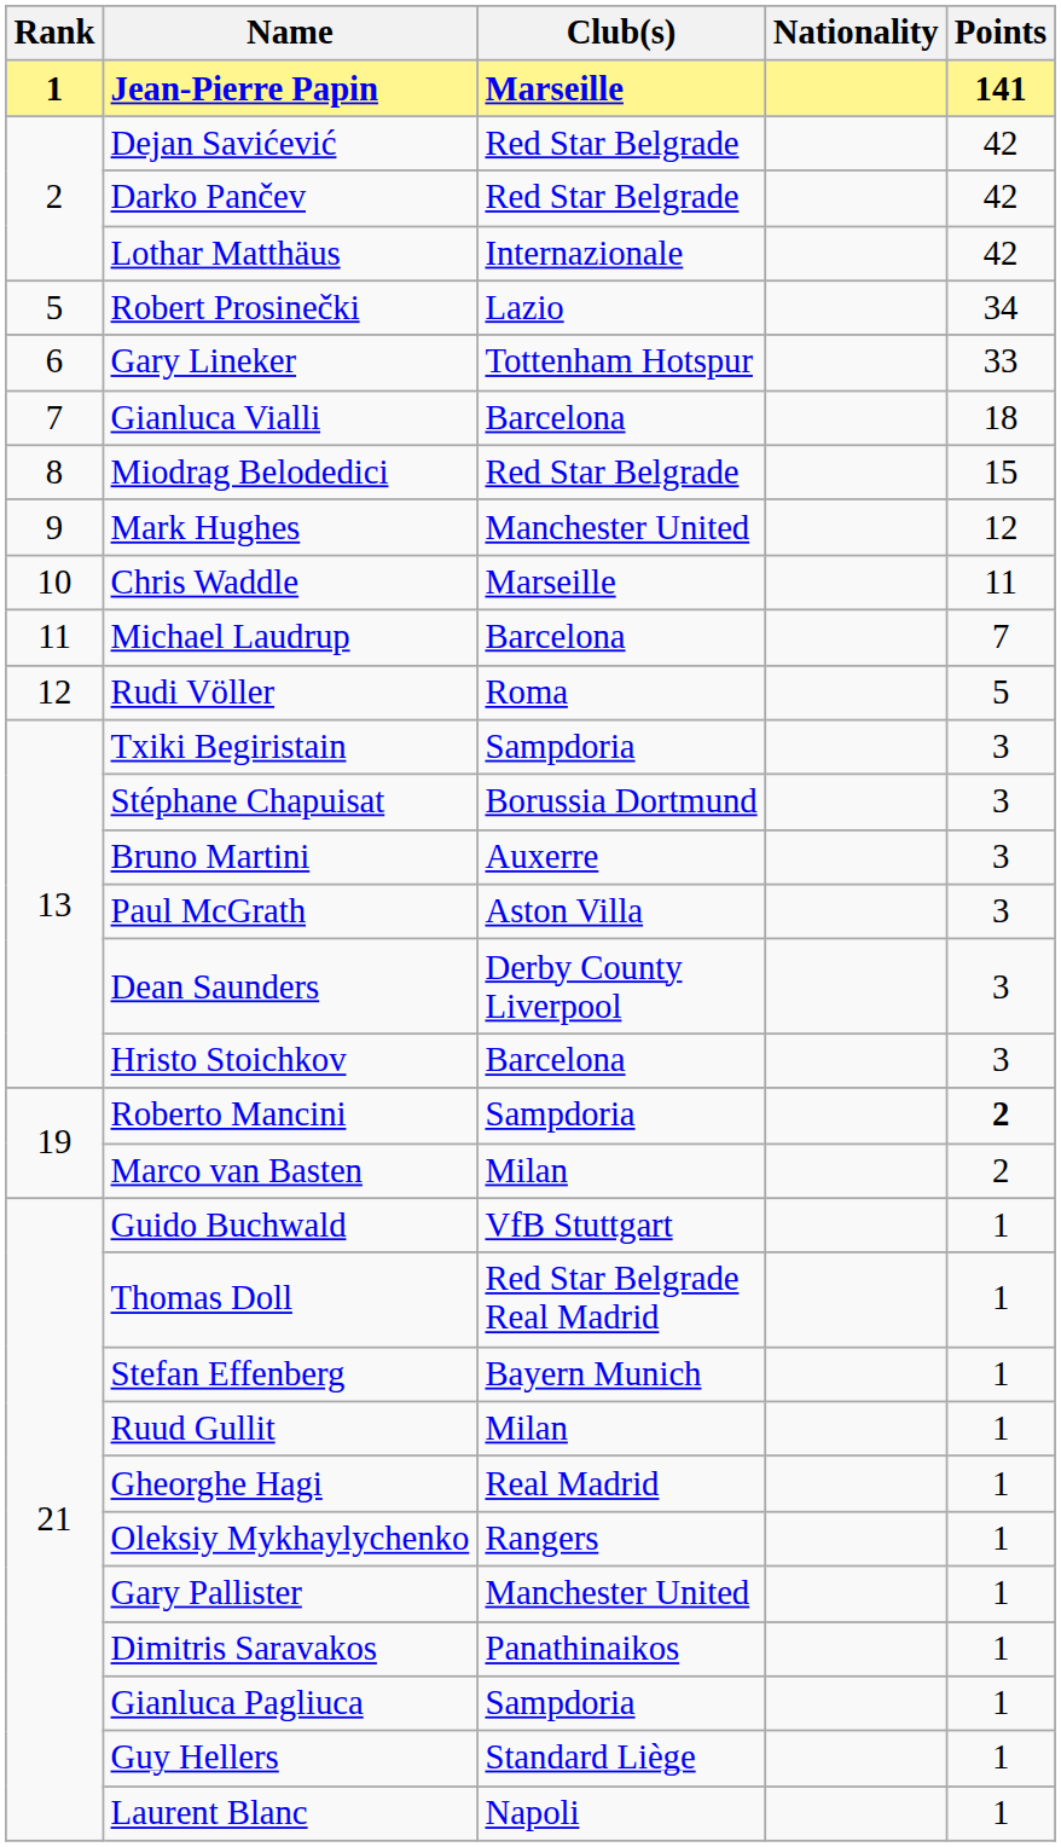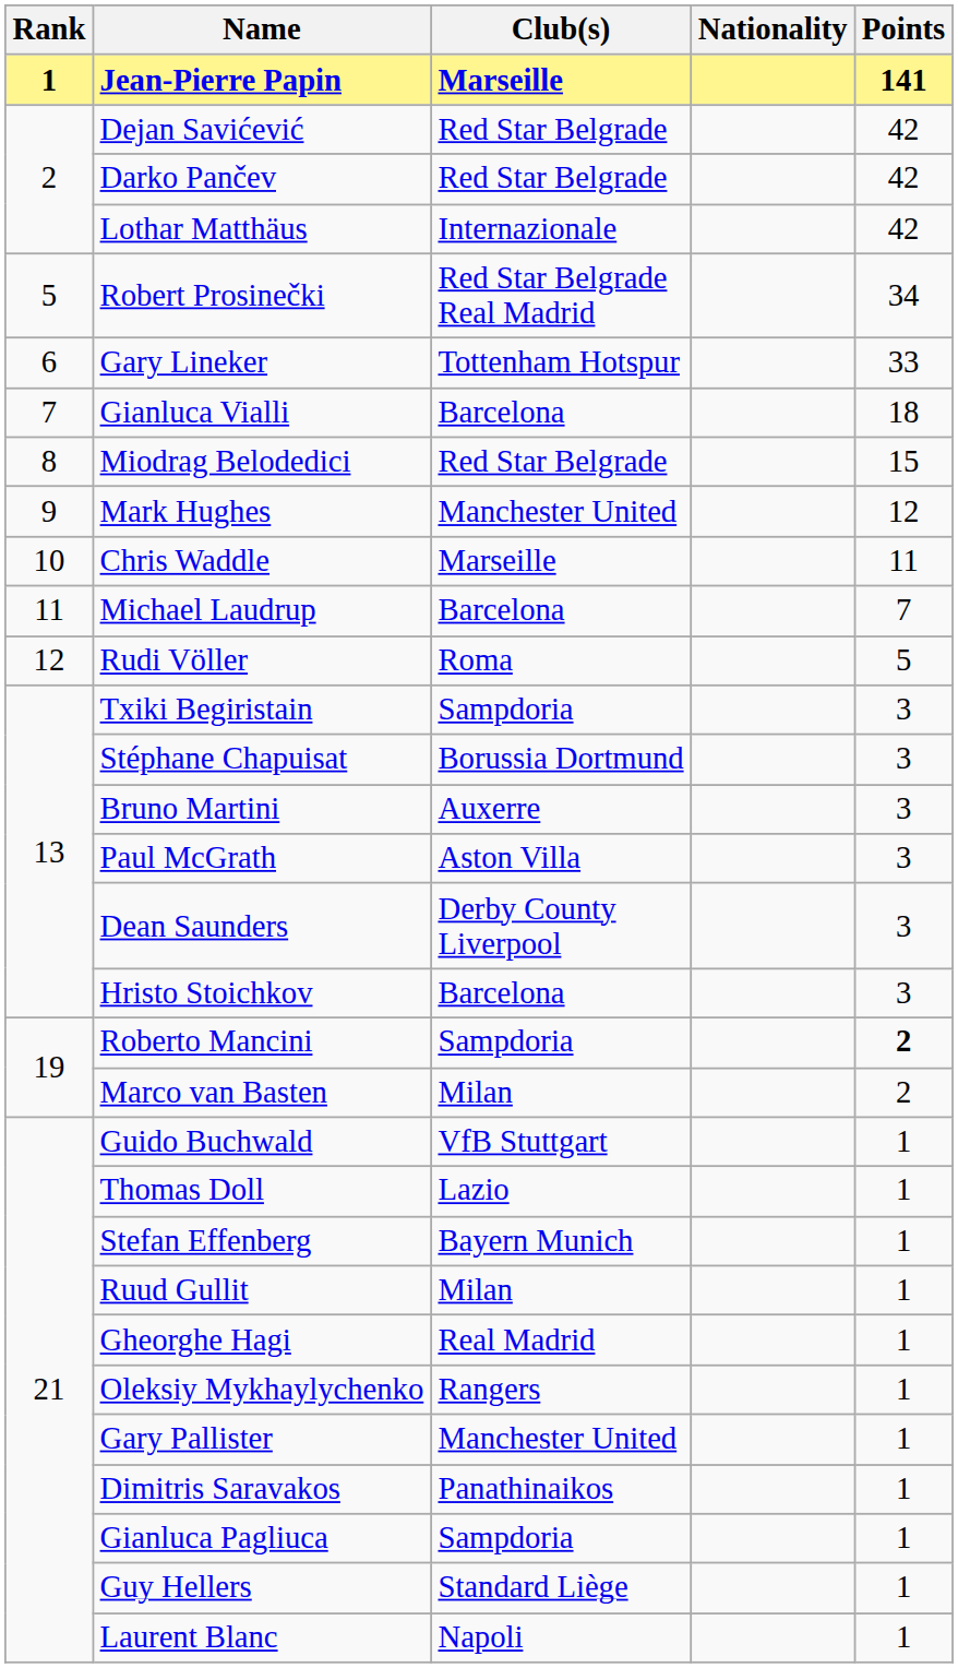Robert Prosinečki | Club(s): Lazio -> Red Star Belgrade Real Madrid
Thomas Doll | Club(s): Red Star Belgrade Real Madrid -> Lazio
